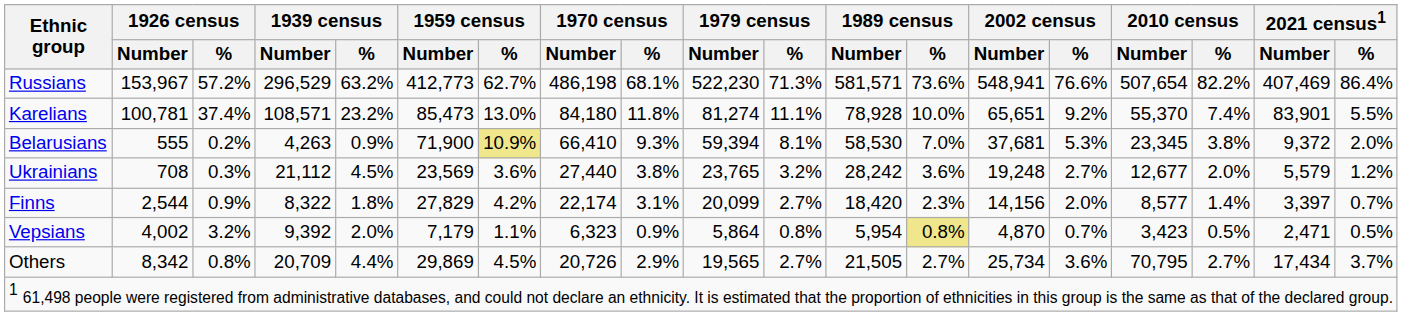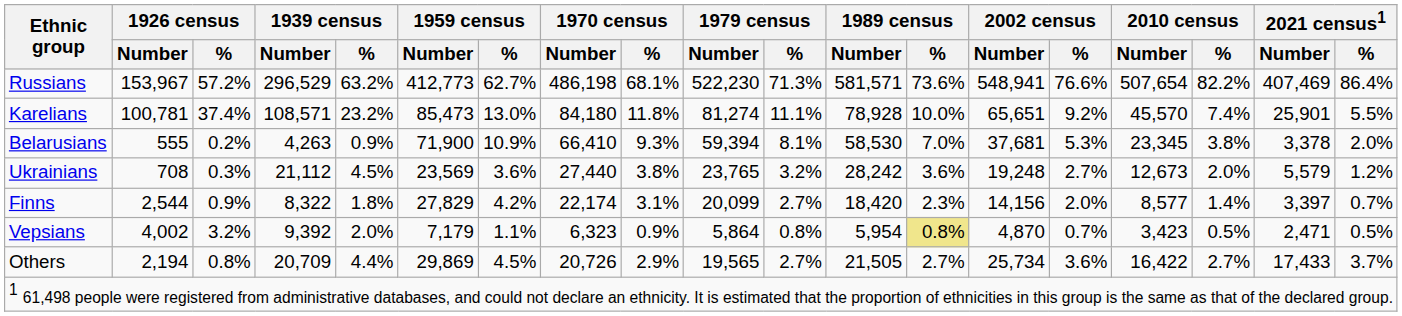Karelians | 2010 census / Number: 55,370 -> 45,570
Karelians | 2021 census1 / Number: 83,901 -> 25,901
Belarusians | 1959 census / %: khaki background -> no background
Belarusians | 2021 census1 / Number: 9,372 -> 3,378
Ukrainians | 2010 census / Number: 12,677 -> 12,673
Others | 1926 census / Number: 8,342 -> 2,194
Others | 2010 census / Number: 70,795 -> 16,422
Others | 2021 census1 / Number: 17,434 -> 17,433
